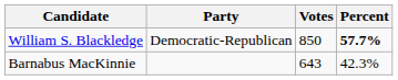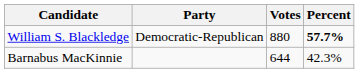William S. Blackledge | Votes: 850 -> 880
Barnabus MacKinnie | Votes: 643 -> 644
